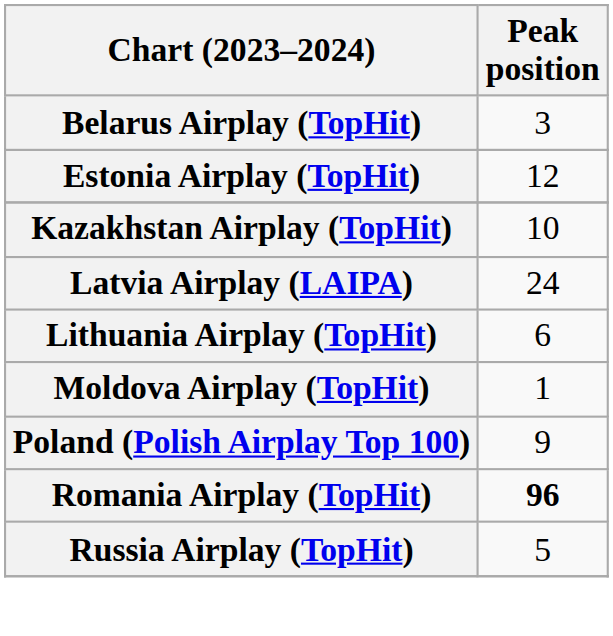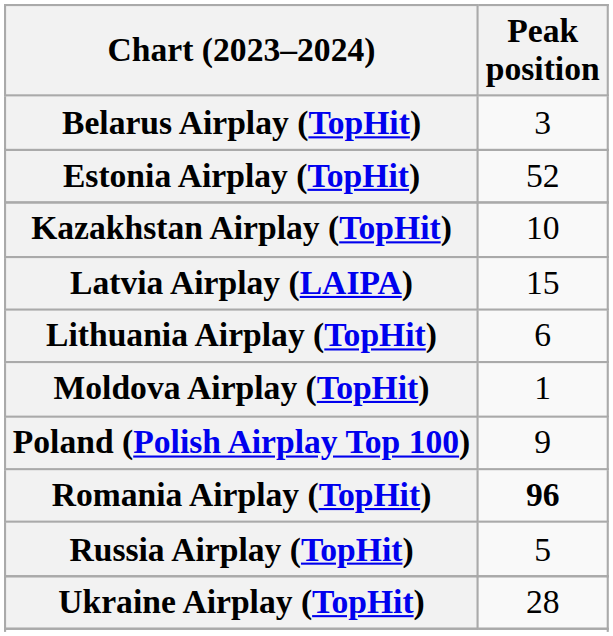Estonia Airplay (TopHit) | Peak position: 12 -> 52
Latvia Airplay (LAIPA) | Peak position: 24 -> 15
+ row: Ukraine Airplay (TopHit) | 28
